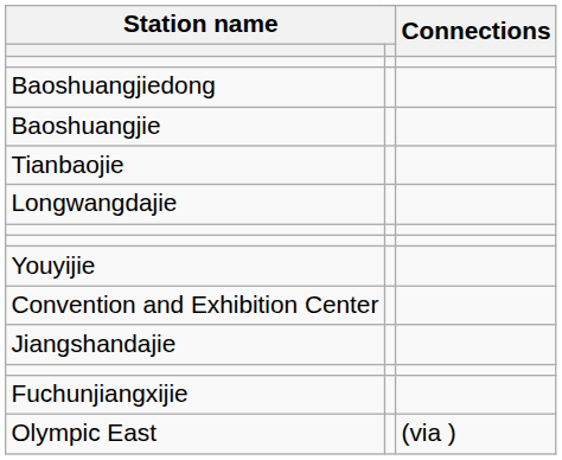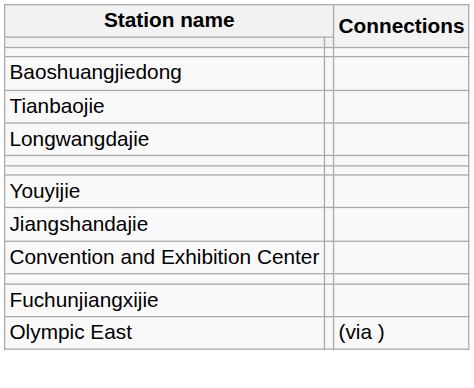- row: Baoshuangjie
rows swapped: Jiangshandajie <-> Convention and Exhibition Center
